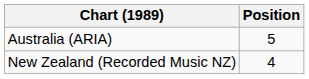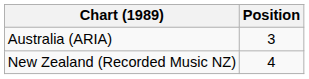Australia (ARIA) | Position: 5 -> 3
